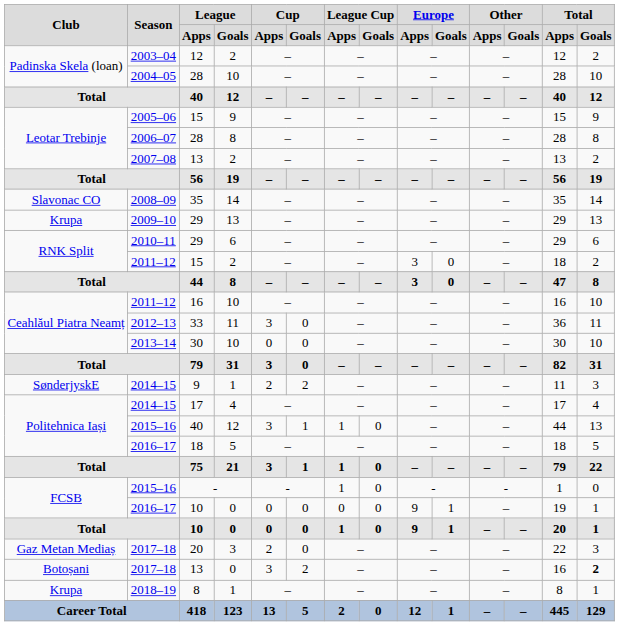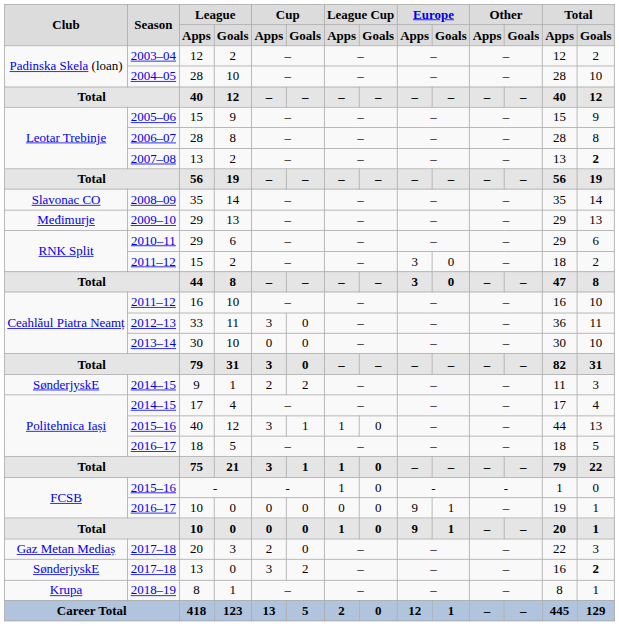2007–08 / 13 | Total / Goals: normal -> bold
2009–10 / 29 | Club: Krupa -> Međimurje
2017–18 / 13 | Club: Botoșani -> SønderjyskE
